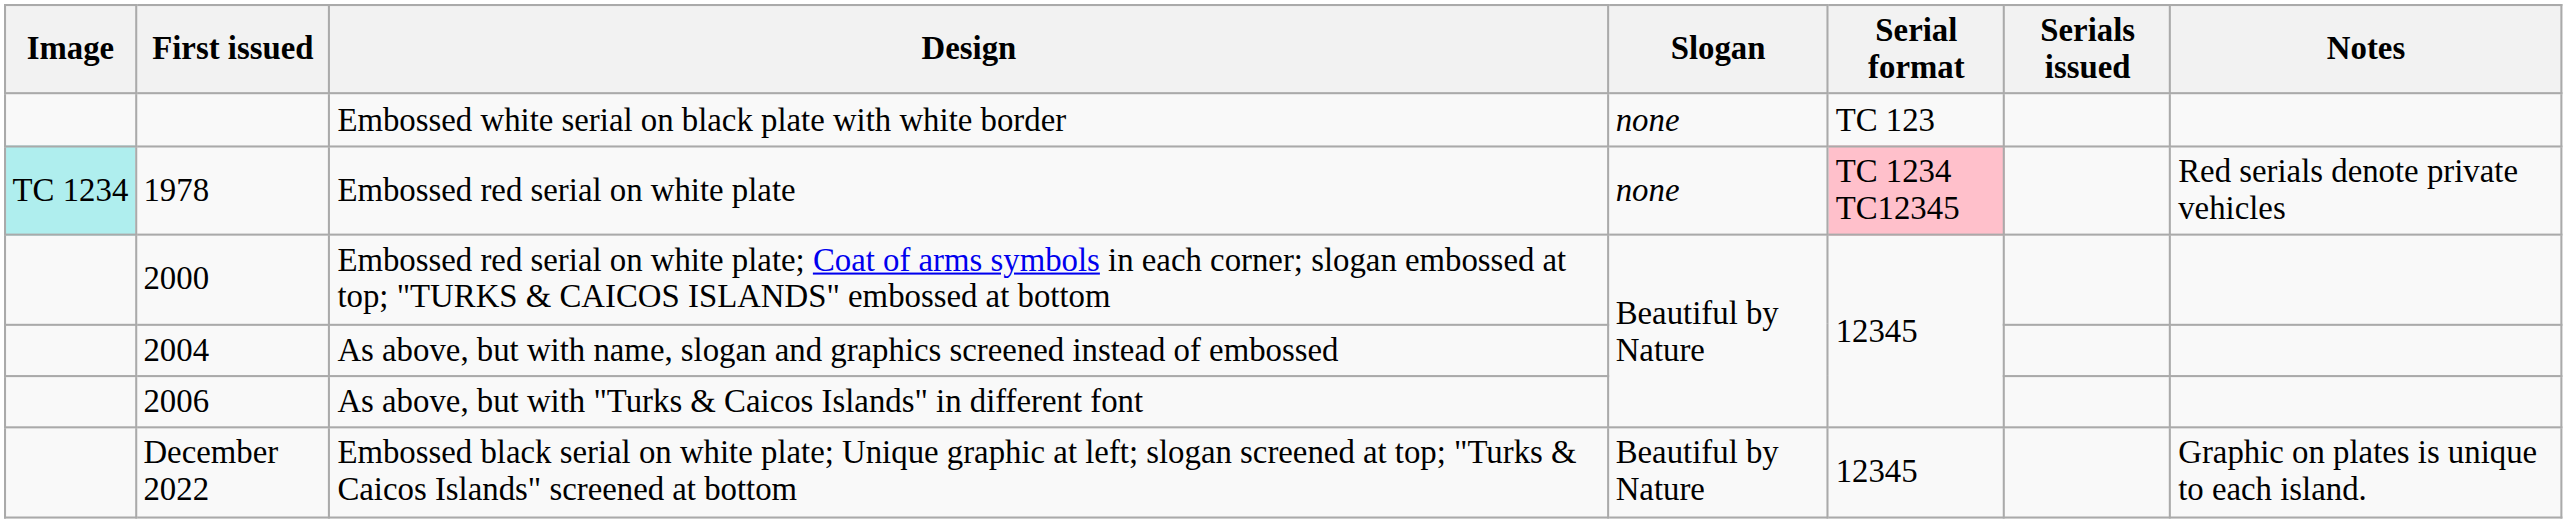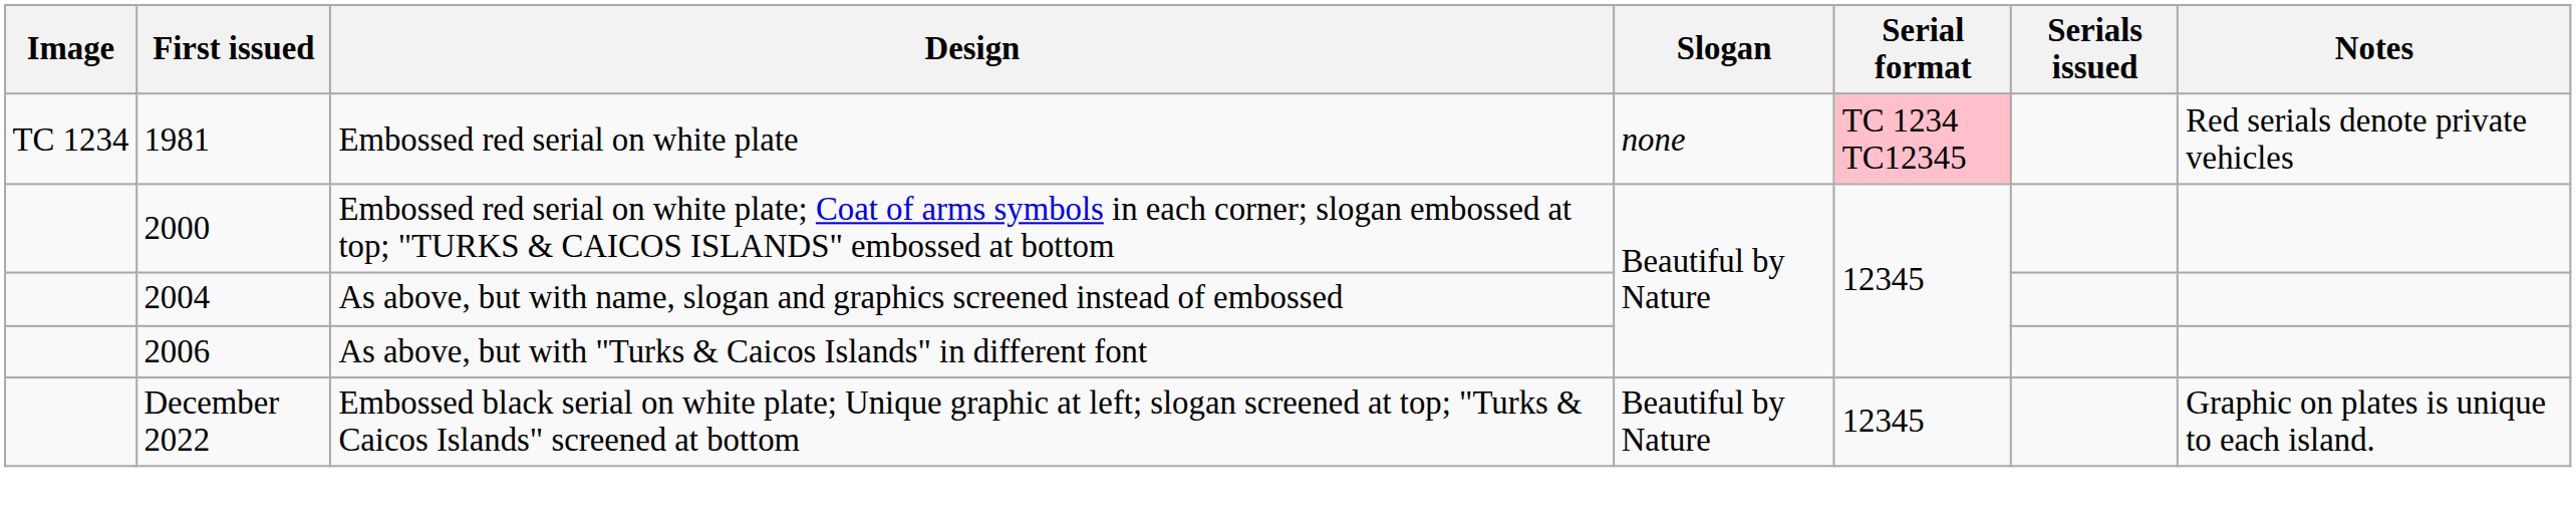- row: Embossed white serial on black plate with white border | none | TC 123
Embossed red serial on white plate | Image: paleturquoise background -> no background
Embossed red serial on white plate | First issued: 1978 -> 1981
